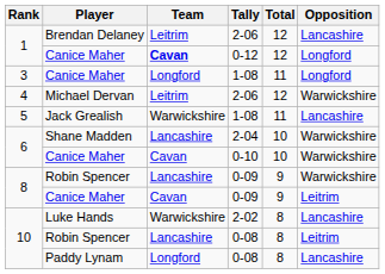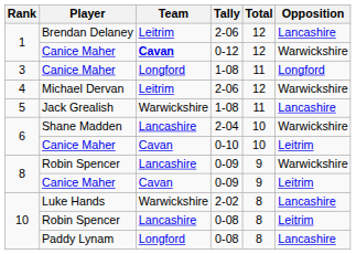Canice Maher / 0-12 | Opposition: Longford -> Warwickshire
Canice Maher / 0-10 | Opposition: Warwickshire -> Leitrim
